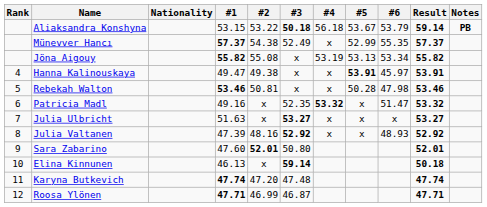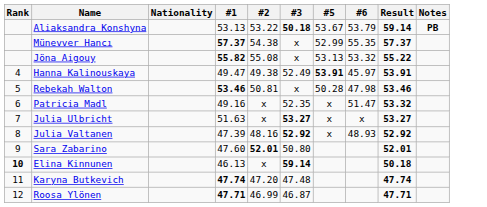- column: #4 | 56.18 | x | 53.19 | x | x | 53.32 | x | x
Aliaksandra Konshyna | #1: 53.15 -> 53.13
Münevver Hancı | #3: 52.49 -> x
Jöna Aigouy | #6: 53.34 -> 53.32
Jöna Aigouy | Result: 55.82 -> 55.22
Hanna Kalinouskaya | #3: x -> 52.49
Elina Kinnunen | Rank: normal -> bold
